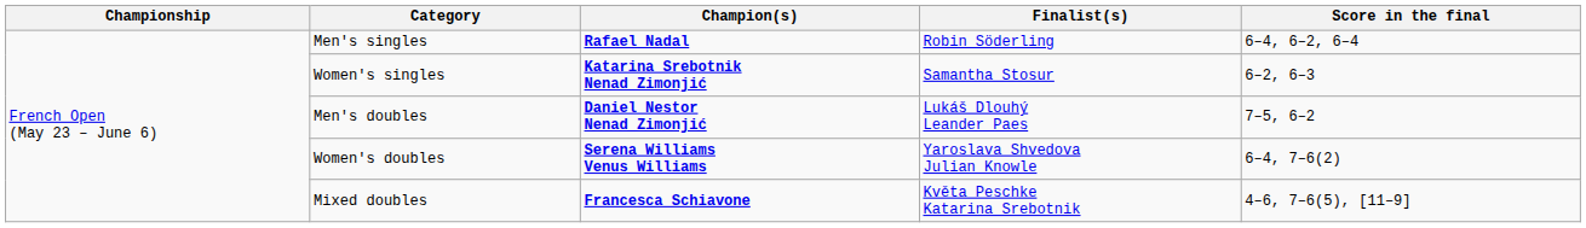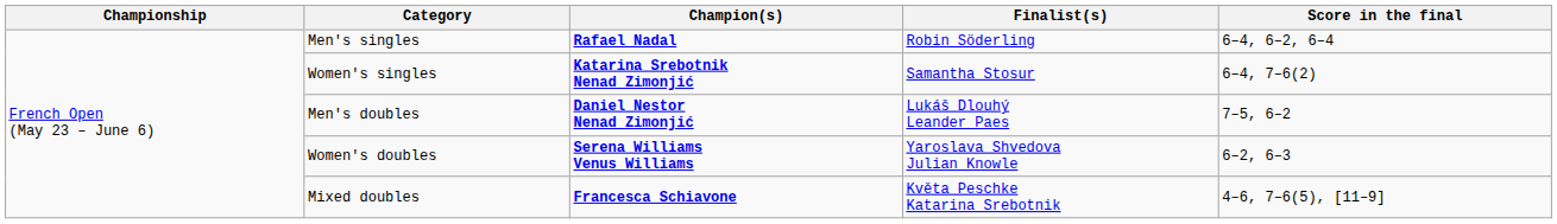Women's singles | Score in the final: 6–2, 6–3 -> 6–4, 7–6(2)
Women's doubles | Score in the final: 6–4, 7–6(2) -> 6–2, 6–3
